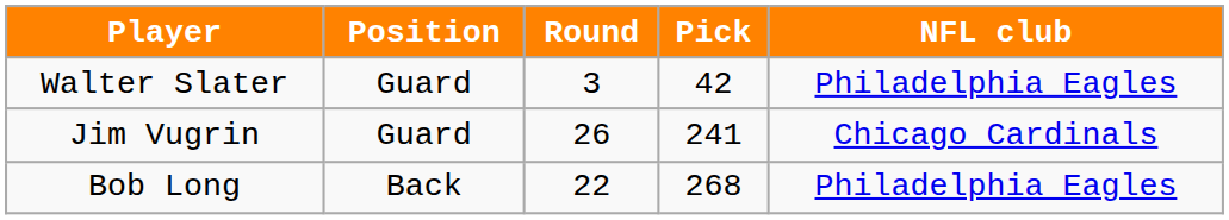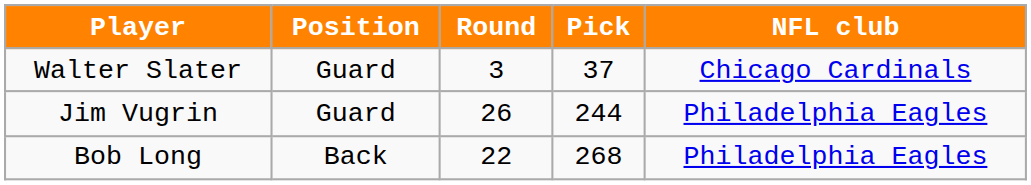Walter Slater | Pick: 42 -> 37
Walter Slater | NFL club: Philadelphia Eagles -> Chicago Cardinals
Jim Vugrin | Pick: 241 -> 244
Jim Vugrin | NFL club: Chicago Cardinals -> Philadelphia Eagles
